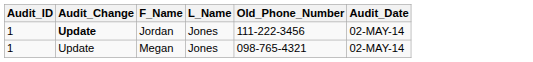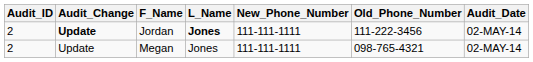+ column: New_Phone_Number | 111-111-1111 | 111-111-1111
Jordan | Audit_ID: 1 -> 2
Jordan | L_Name: normal -> bold
Megan | Audit_ID: 1 -> 2
